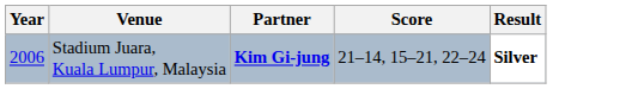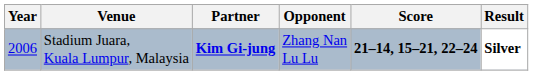+ column: Opponent | Zhang Nan Lu Lu
Stadium Juara, Kuala Lumpur, Malaysia | Score: normal -> bold
